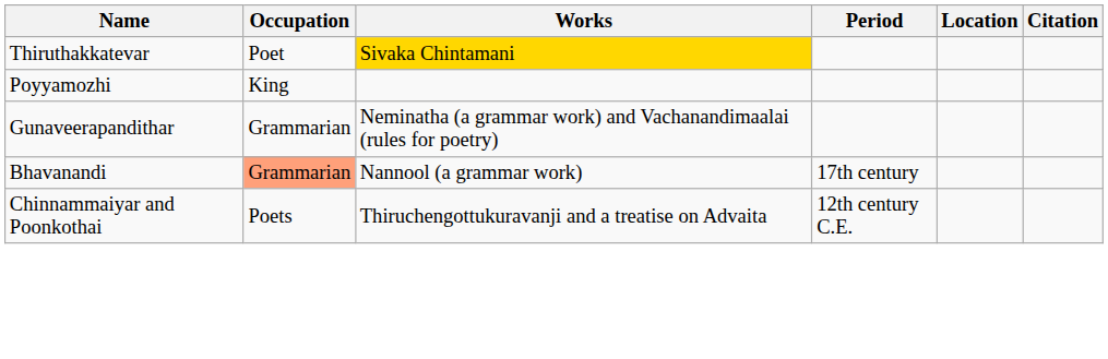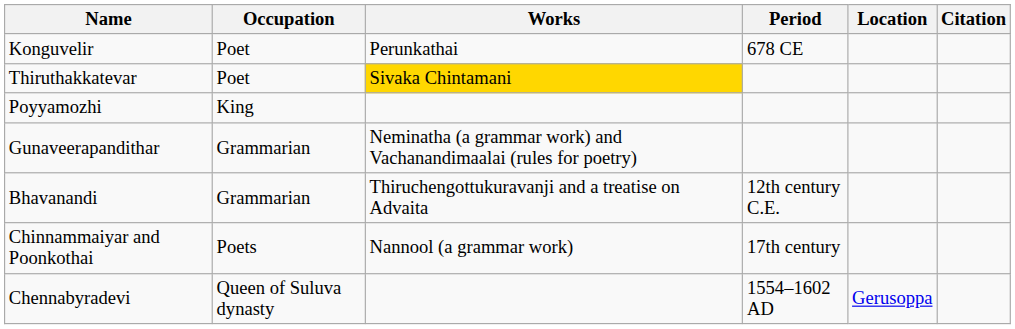+ row: Konguvelir | Poet | Perunkathai | 678 CE
Bhavanandi | Occupation: lightsalmon background -> no background
Bhavanandi | Works: Nannool (a grammar work) -> Thiruchengottukuravanji and a treatise on Advaita
Bhavanandi | Period: 17th century -> 12th century C.E.
Chinnammaiyar and Poonkothai | Works: Thiruchengottukuravanji and a treatise on Advaita -> Nannool (a grammar work)
Chinnammaiyar and Poonkothai | Period: 12th century C.E. -> 17th century
+ row: Chennabyradevi | Queen of Suluva dynasty | 1554–1602 AD | Gerusoppa
